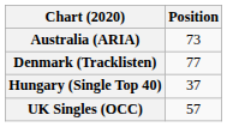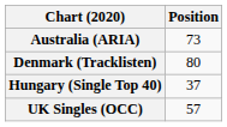Denmark (Tracklisten) | Position: 77 -> 80
